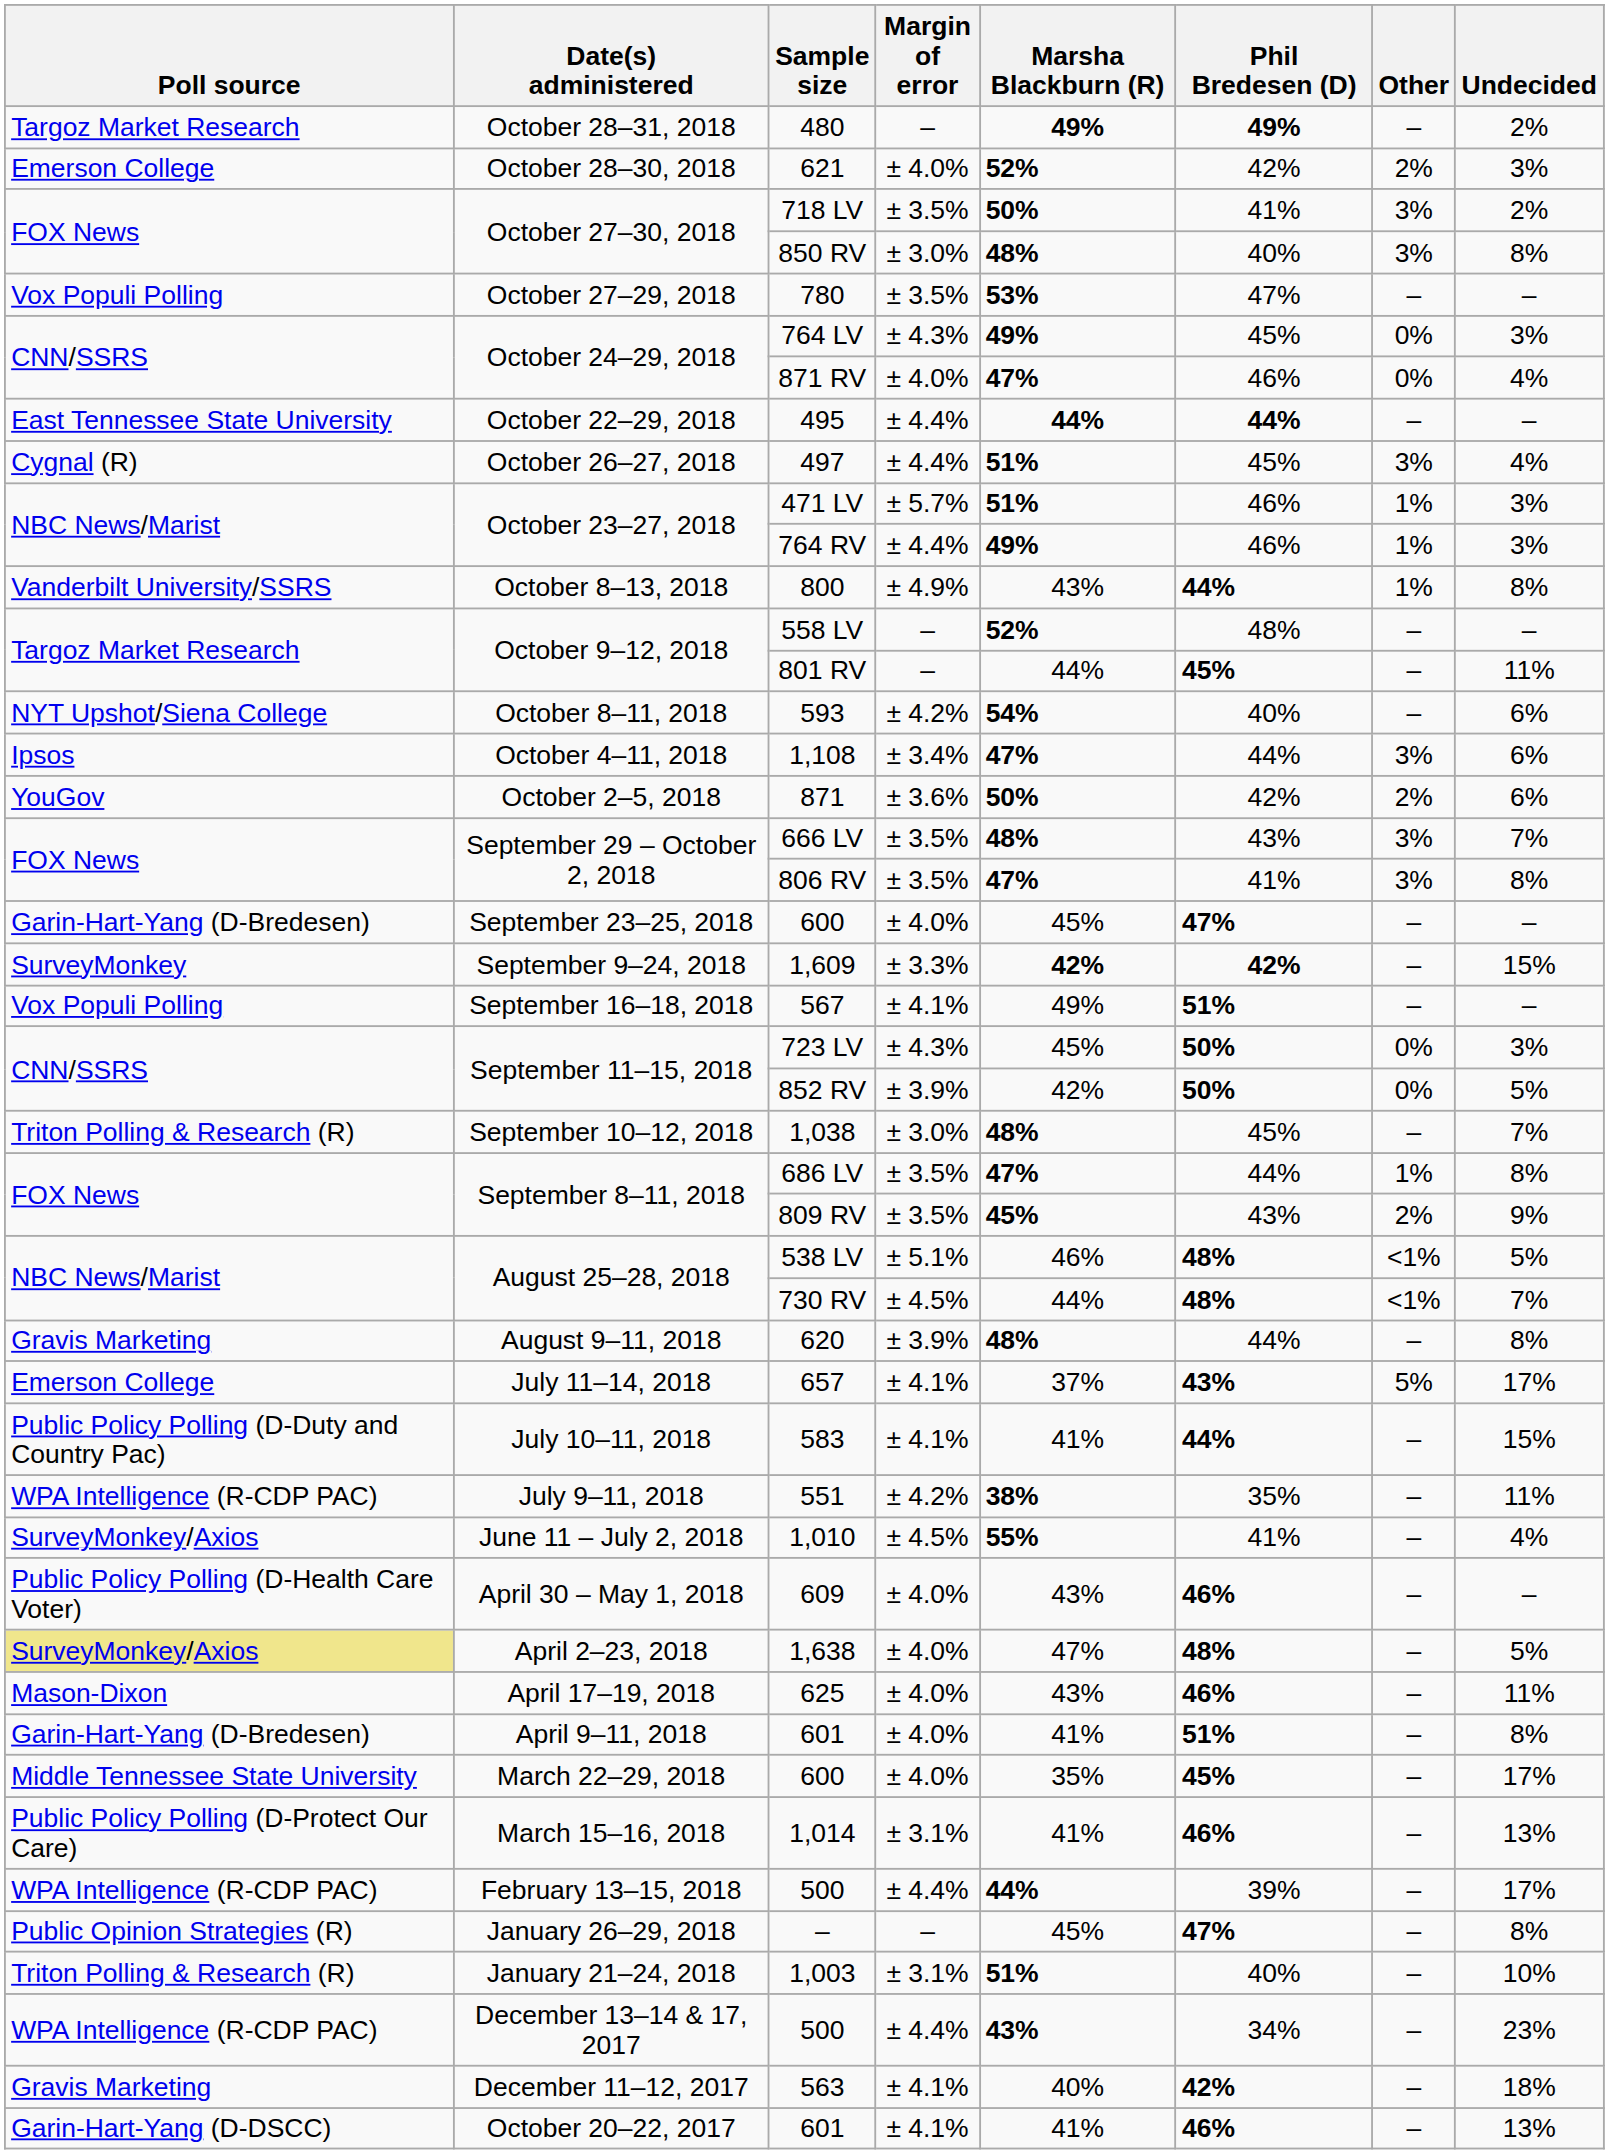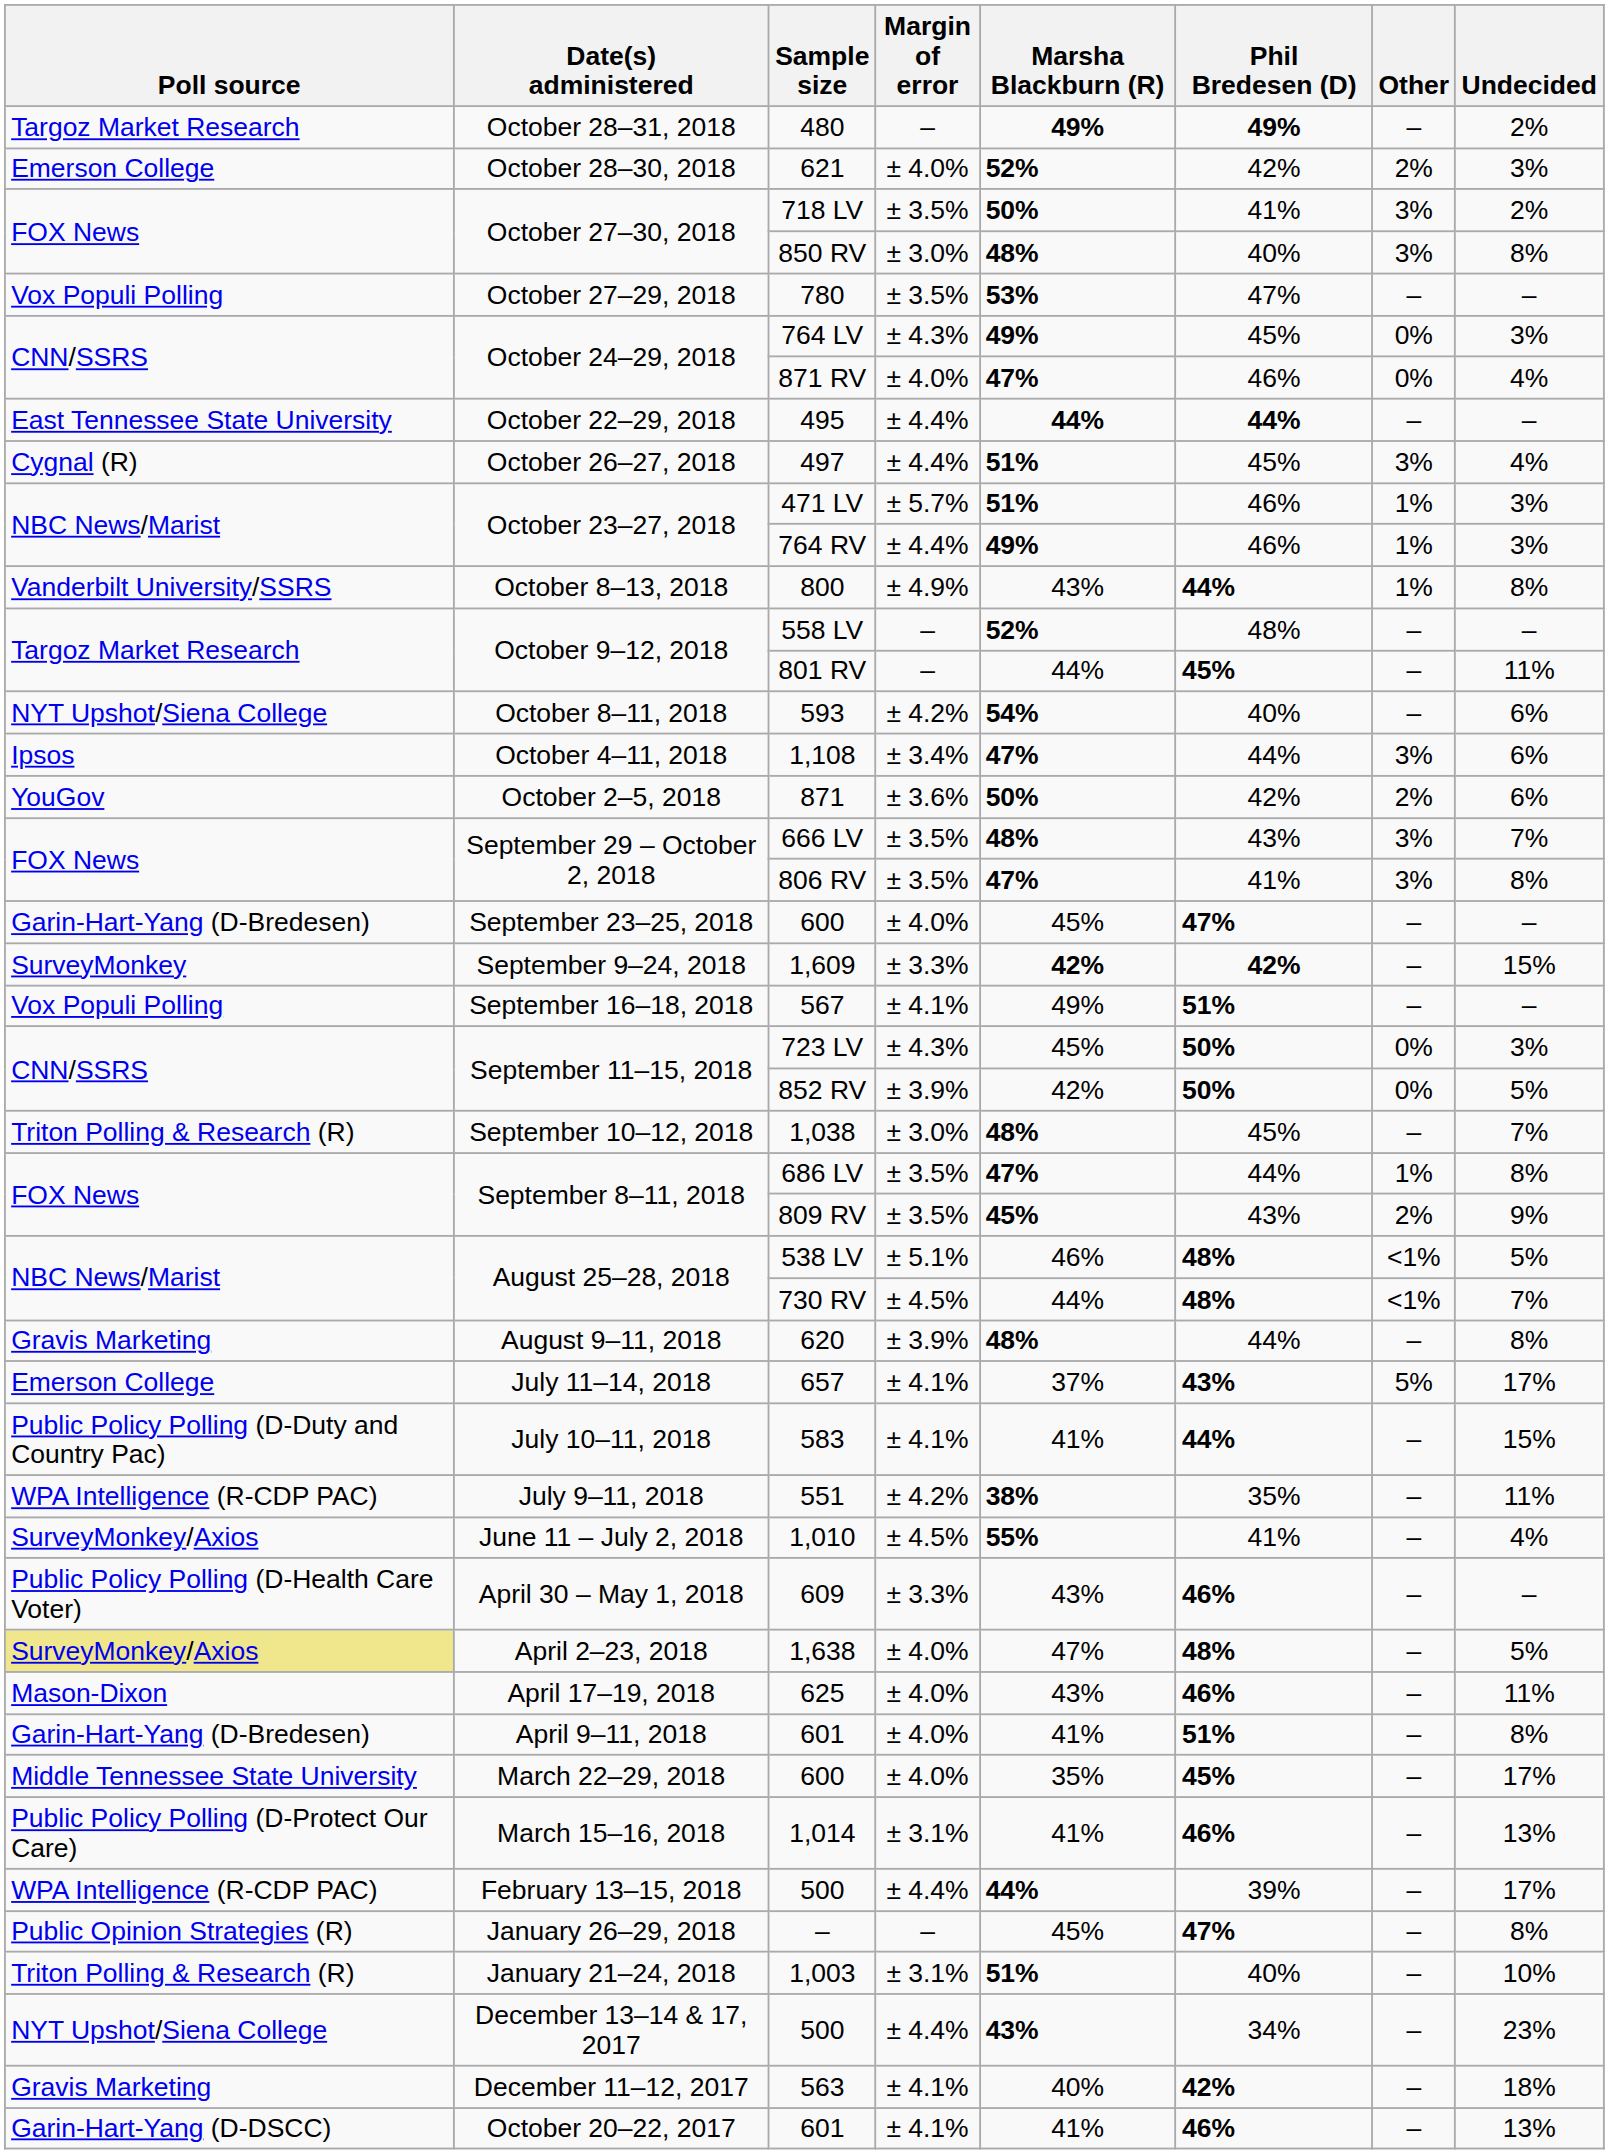609 | Margin of error: ± 4.0% -> ± 3.3%
December 13–14 & 17, 2017 / 500 | Poll source: WPA Intelligence (R-CDP PAC) -> NYT Upshot/Siena College
